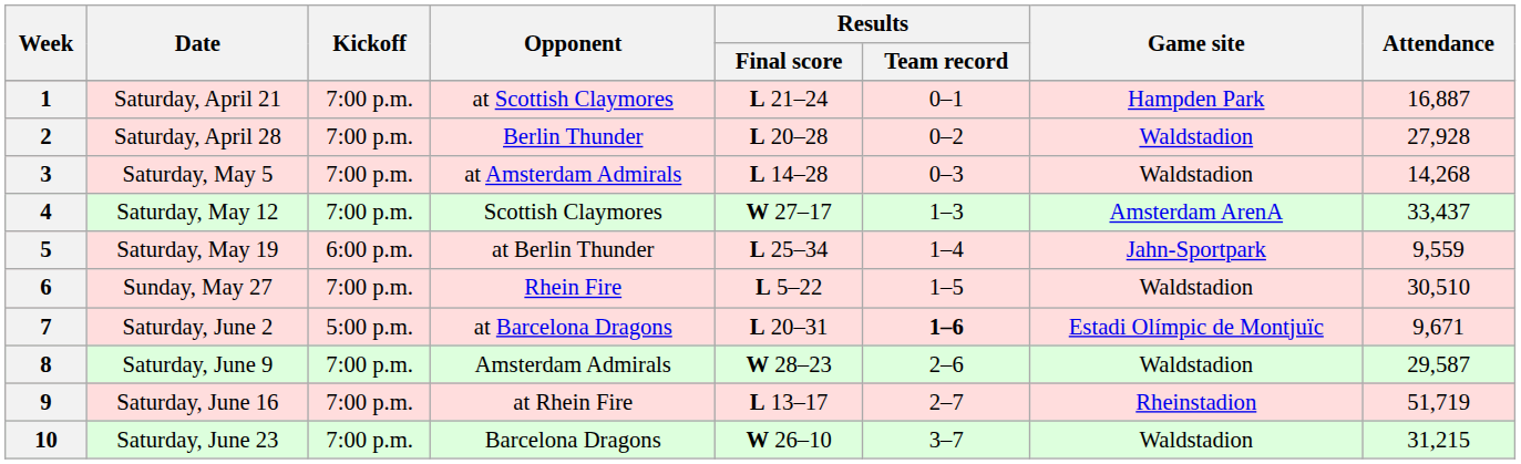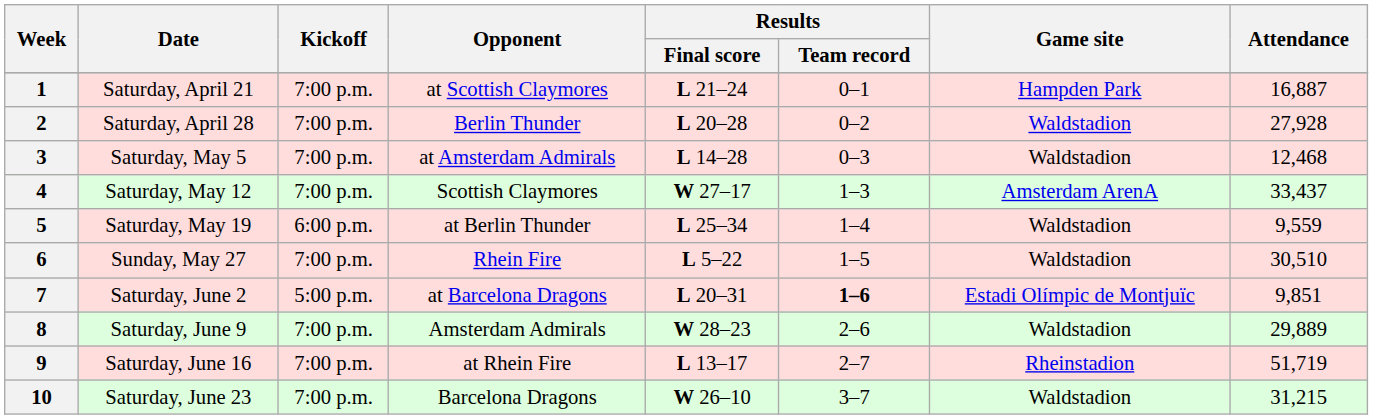3 | Attendance: 14,268 -> 12,468
5 | Game site: Jahn-Sportpark -> Waldstadion
7 | Attendance: 9,671 -> 9,851
8 | Attendance: 29,587 -> 29,889
